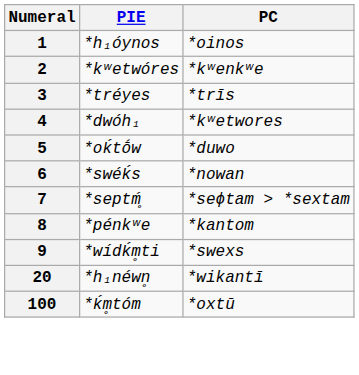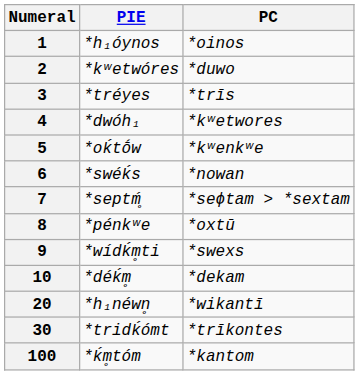2 | PC: *kʷenkʷe -> *duwo
5 | PC: *duwo -> *kʷenkʷe
8 | PC: *kantom -> *oxtū
+ row: 10 | *déḱm̥ | *dekam
+ row: 30 | *tridḱómt | *trīkontes
100 | PC: *oxtū -> *kantom
